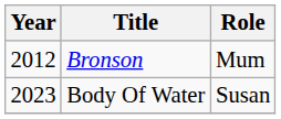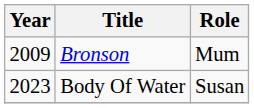Bronson | Year: 2012 -> 2009
